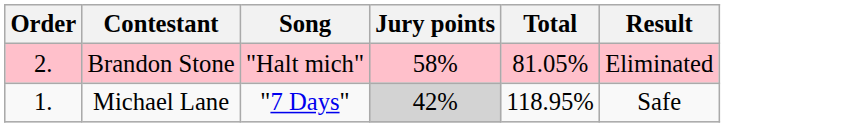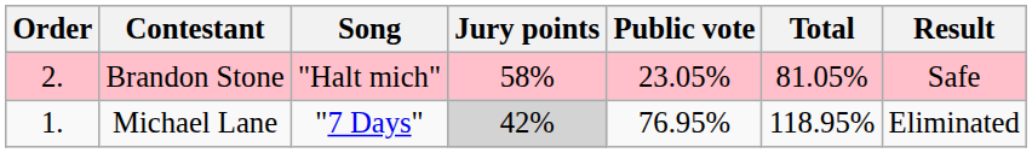+ column: Public vote | 23.05% | 76.95%
Brandon Stone | Result: Eliminated -> Safe
Michael Lane | Result: Safe -> Eliminated
